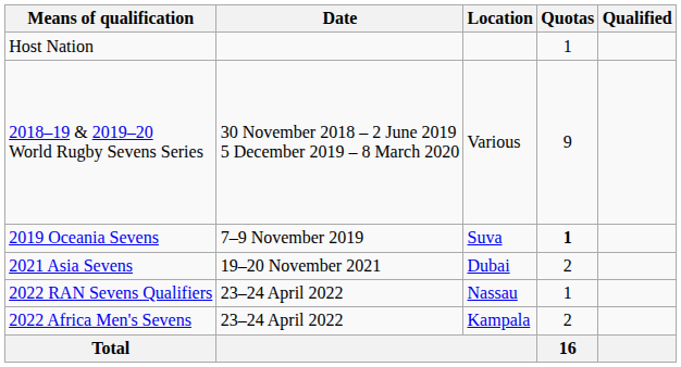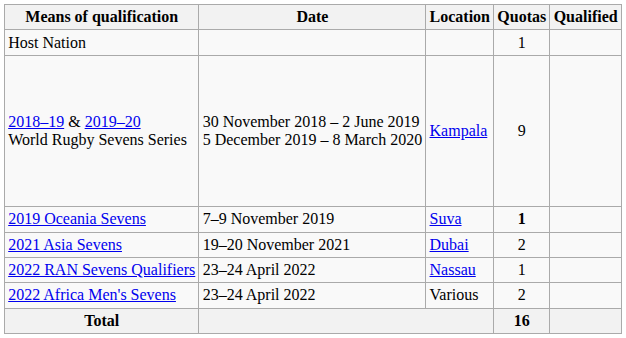2018–19 & 2019–20 World Rugby Sevens Series | Location: Various -> Kampala
2022 Africa Men's Sevens | Location: Kampala -> Various
